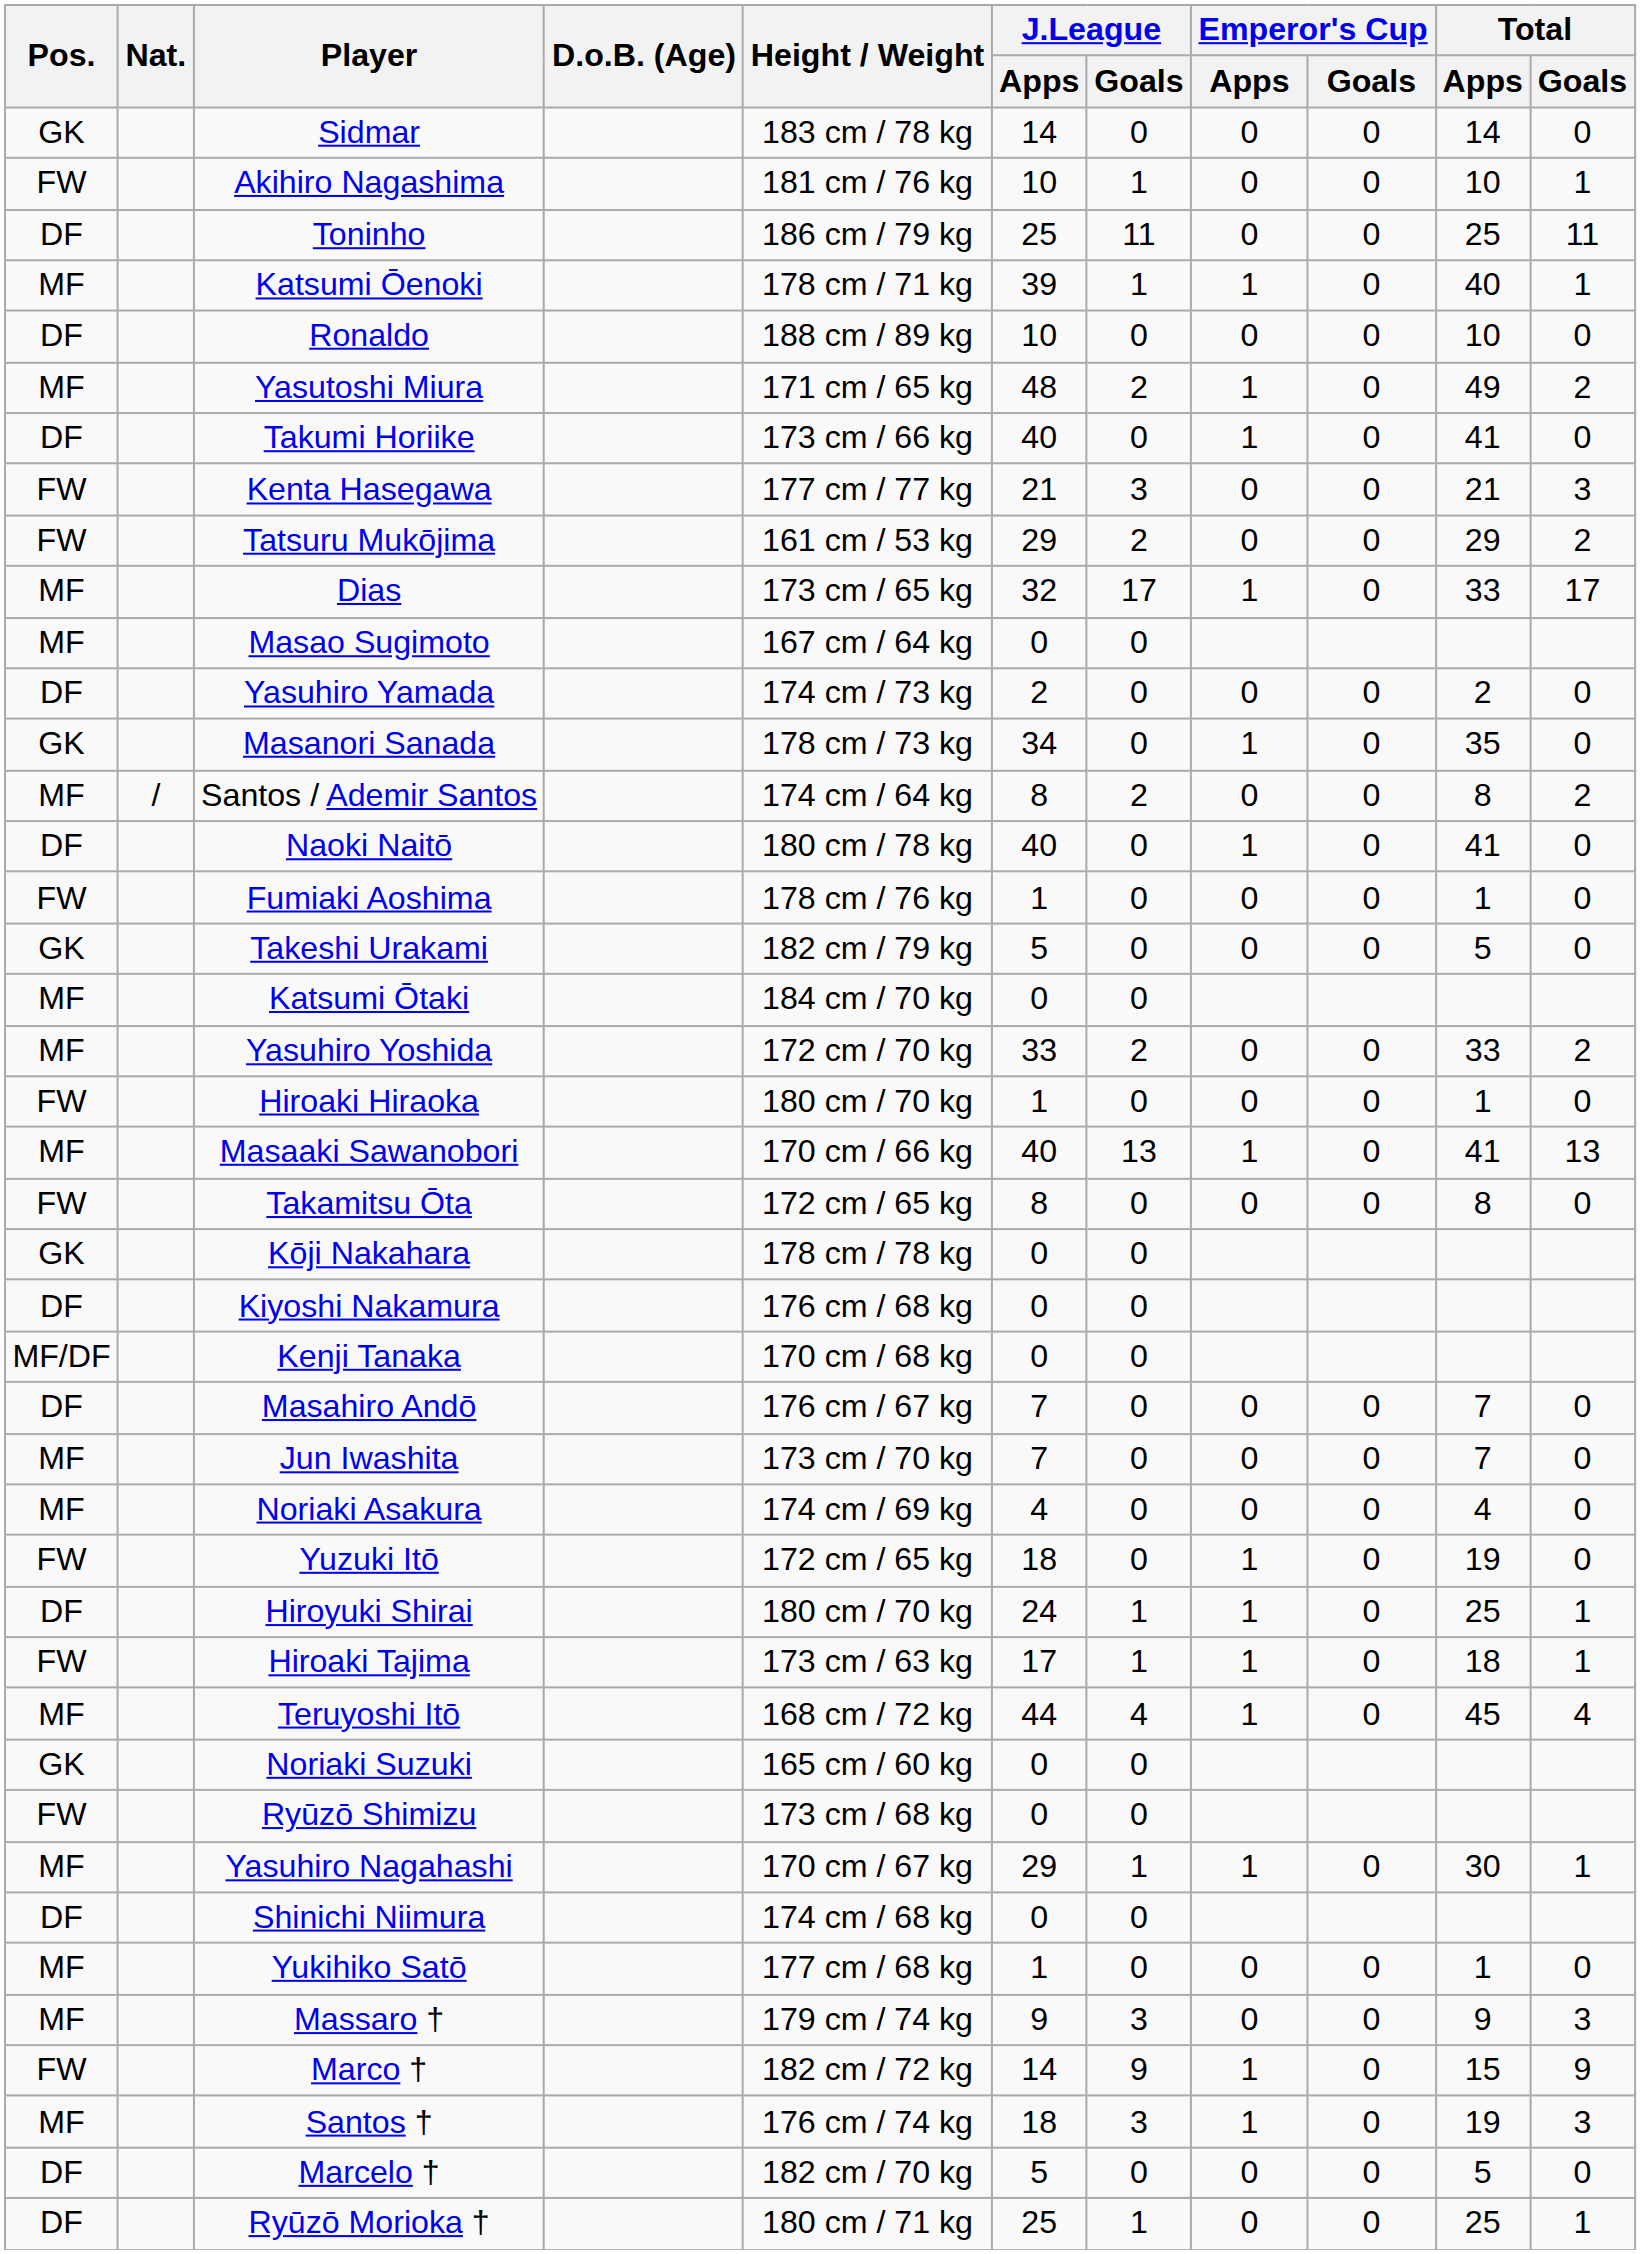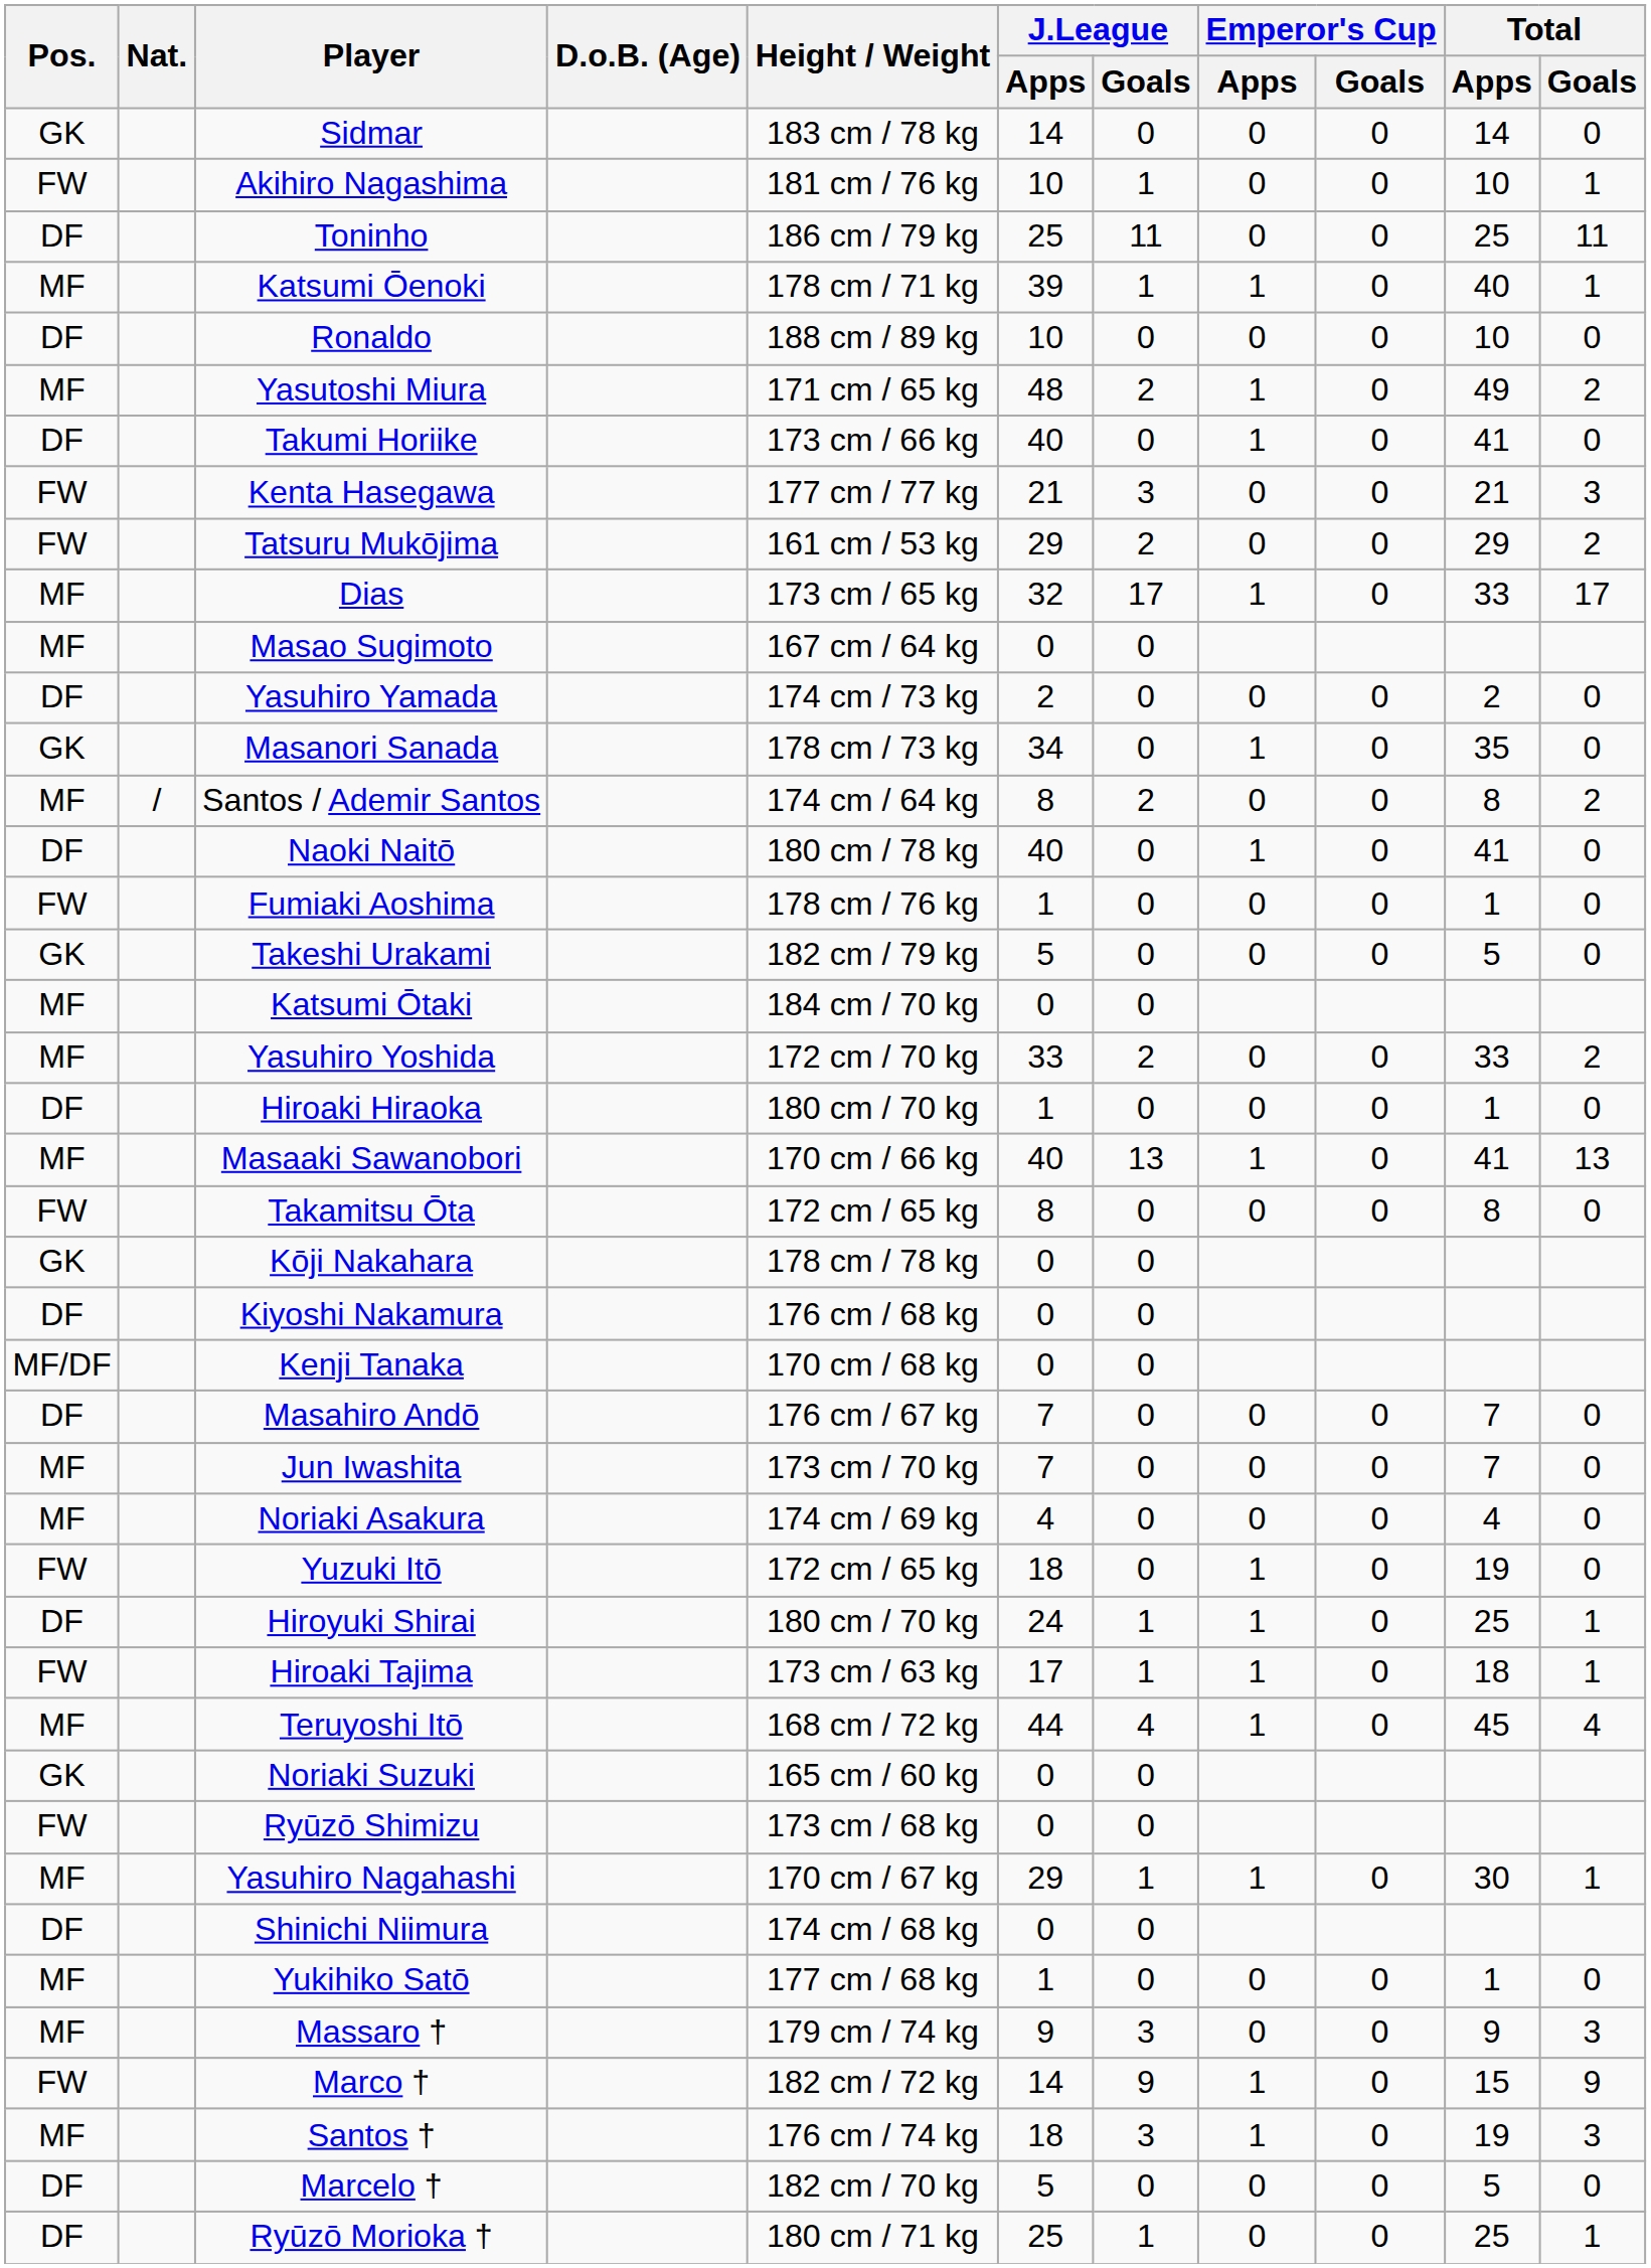Hiroaki Hiraoka | Pos.: FW -> DF
